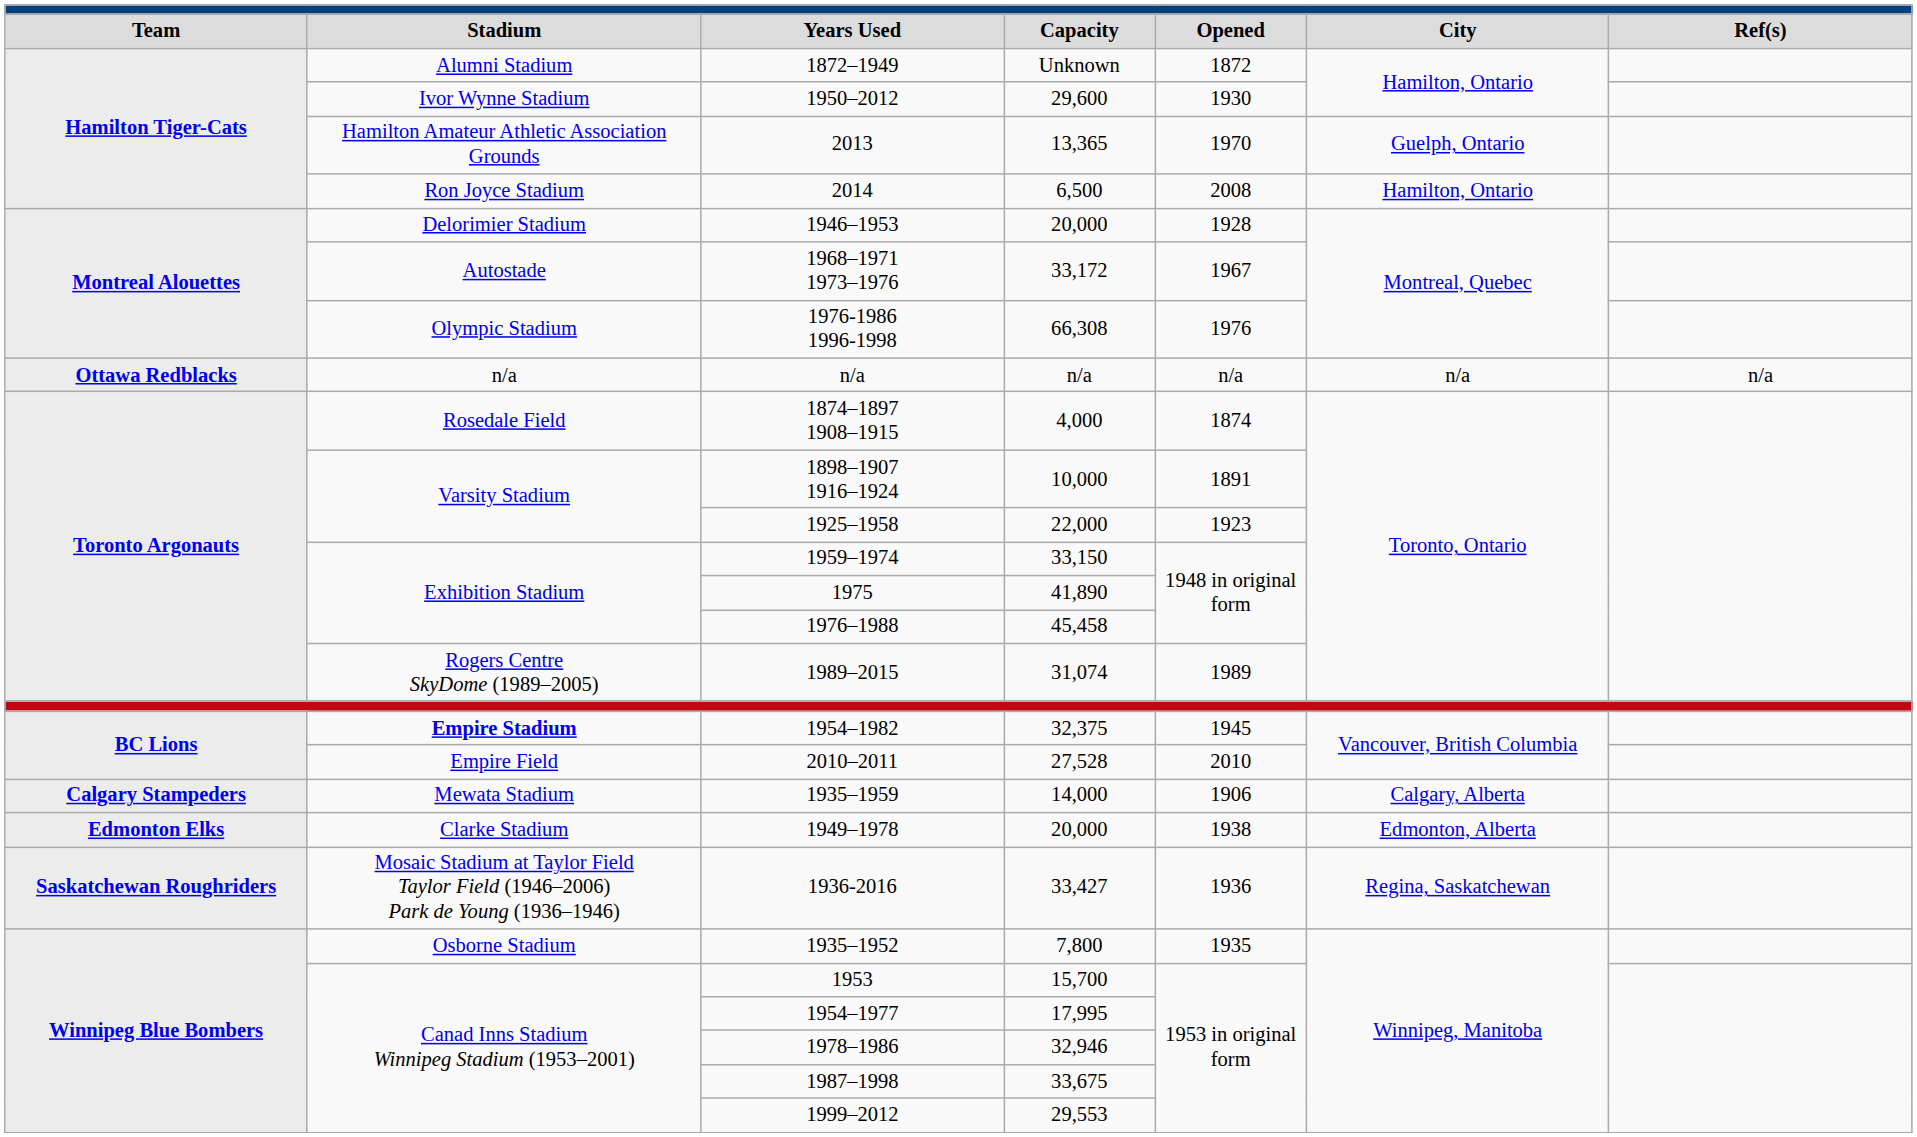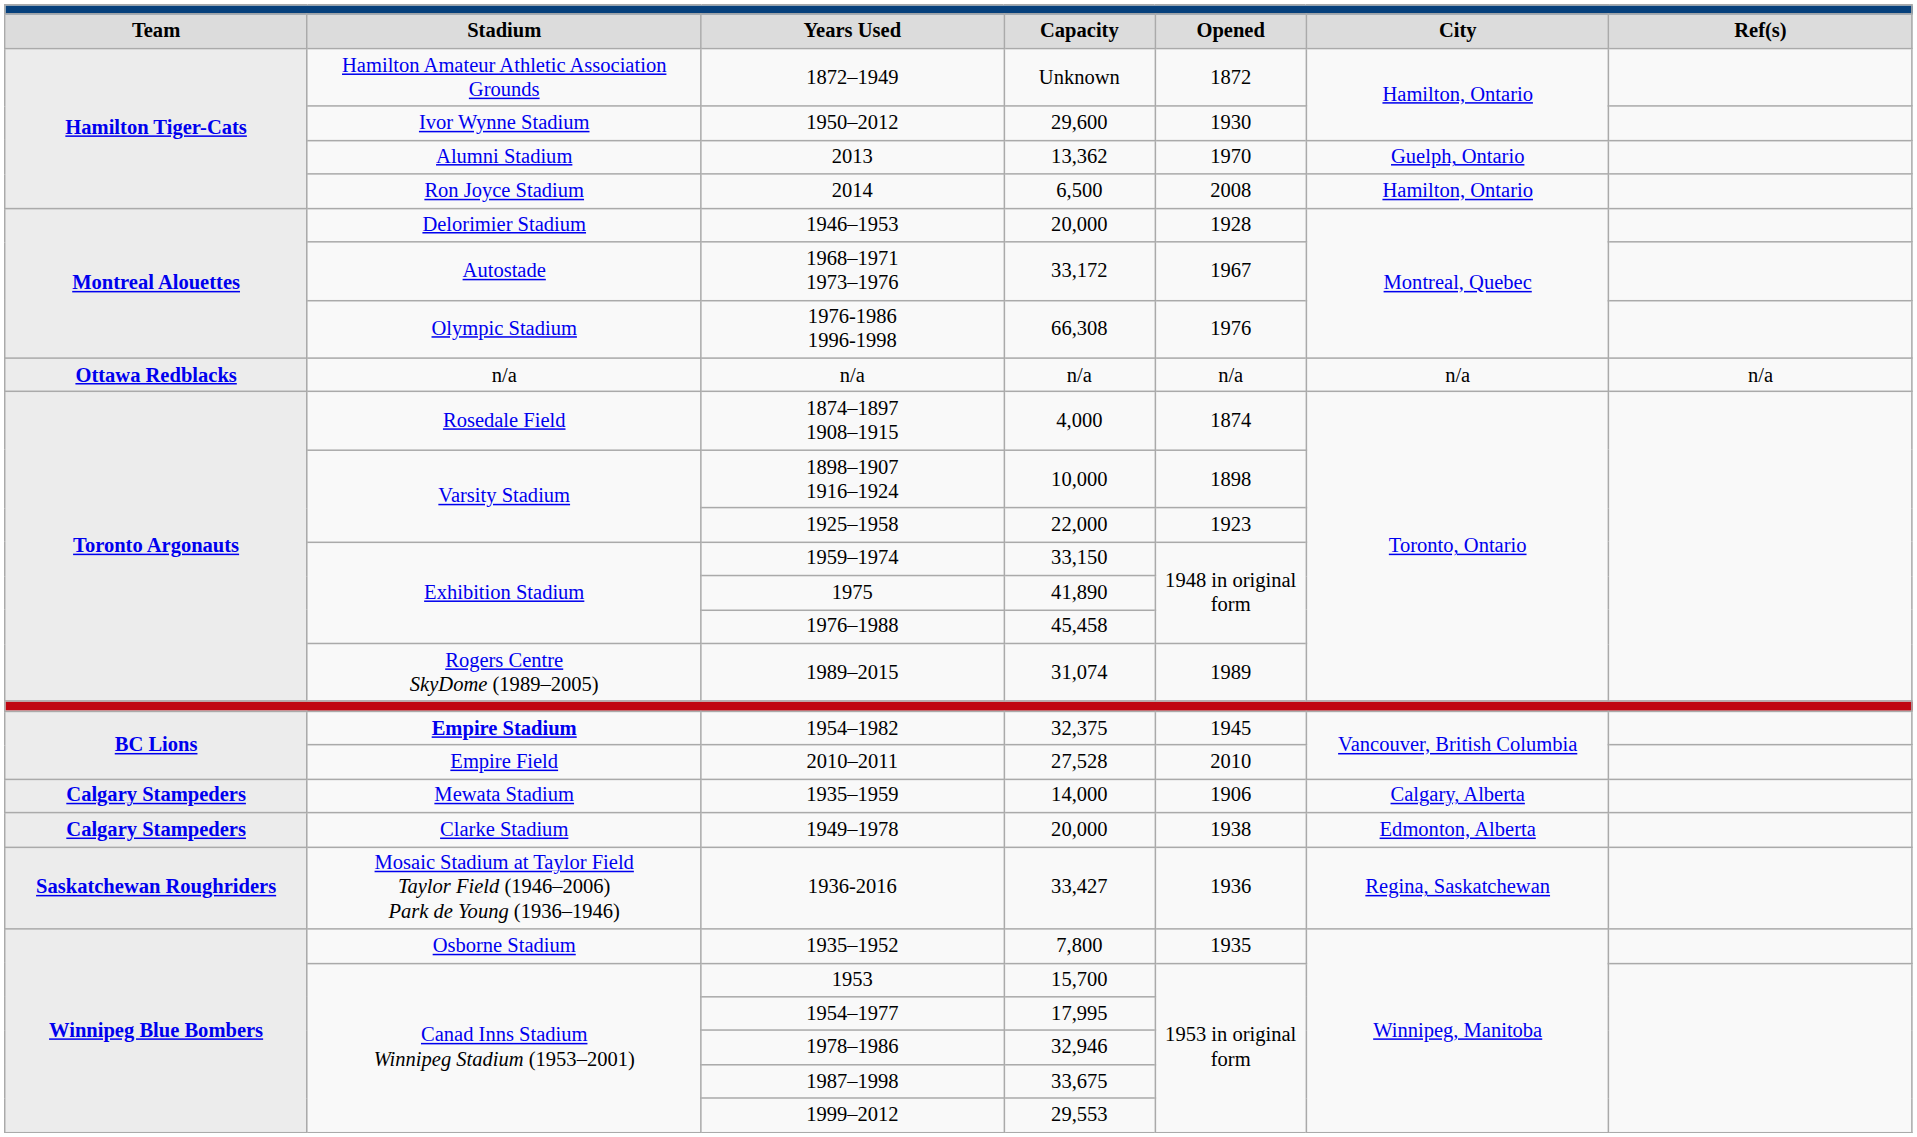1872–1949 | Stadium: Alumni Stadium -> Hamilton Amateur Athletic Association Grounds
2013 | Stadium: Hamilton Amateur Athletic Association Grounds -> Alumni Stadium
2013 | Capacity: 13,365 -> 13,362
1898–1907 1916–1924 | Opened: 1891 -> 1898
1949–1978 | Team: Edmonton Elks -> Calgary Stampeders
